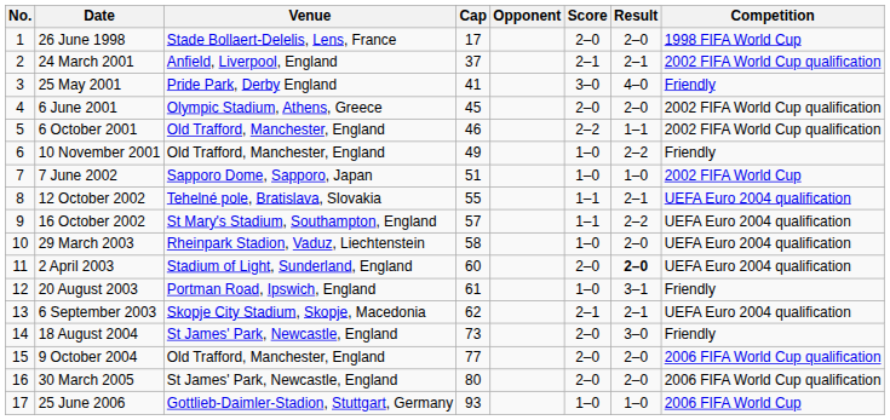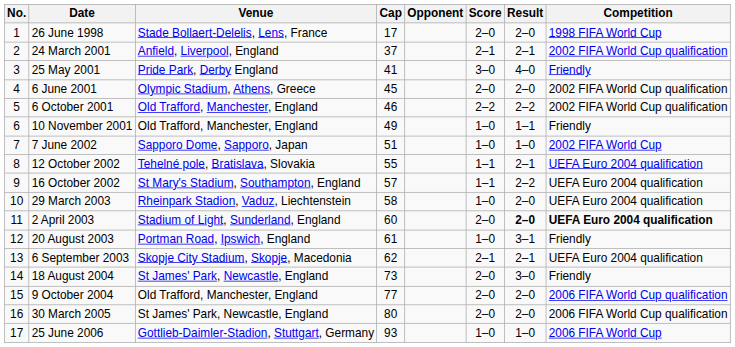6 October 2001 | Result: 1–1 -> 2–2
10 November 2001 | Result: 2–2 -> 1–1
2 April 2003 | Competition: normal -> bold
